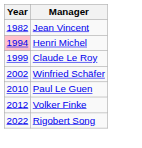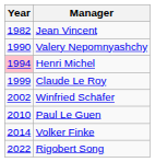+ row: 1990 | Valery Nepomnyashchy
Volker Finke | Year: 2012 -> 2014
